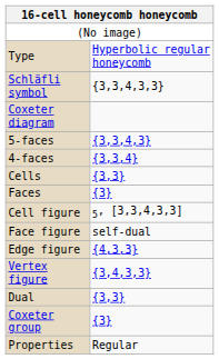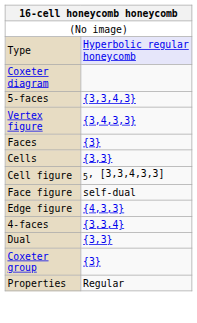Type | column 2: no background -> lavender background
- row: Schläfli symbol | {3,3,4,3,3}
rows swapped: 4-faces <-> Vertex figure
rows swapped: Cells <-> Faces
